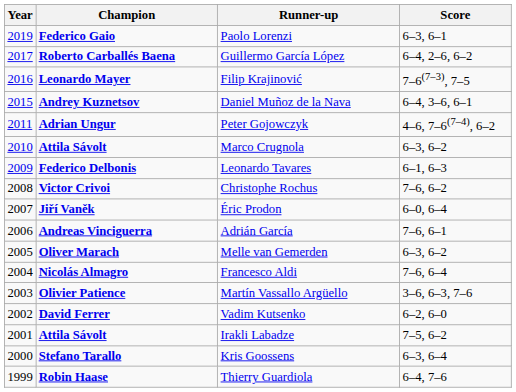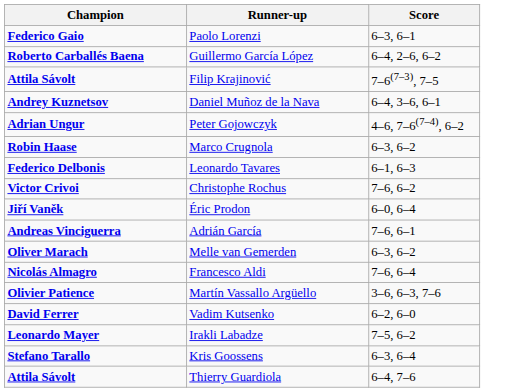- column: Year | 2019 | 2017 | 2016 | 2015 | 2011 | 2010 | 2009 | 2008 | 2007 | 2006 | 2005 | 2004 | 2003 | 2002 | 2001 | 2000 | 1999
Filip Krajinović | Champion: Leonardo Mayer -> Attila Sávolt
Marco Crugnola | Champion: Attila Sávolt -> Robin Haase
Irakli Labadze | Champion: Attila Sávolt -> Leonardo Mayer
Thierry Guardiola | Champion: Robin Haase -> Attila Sávolt
